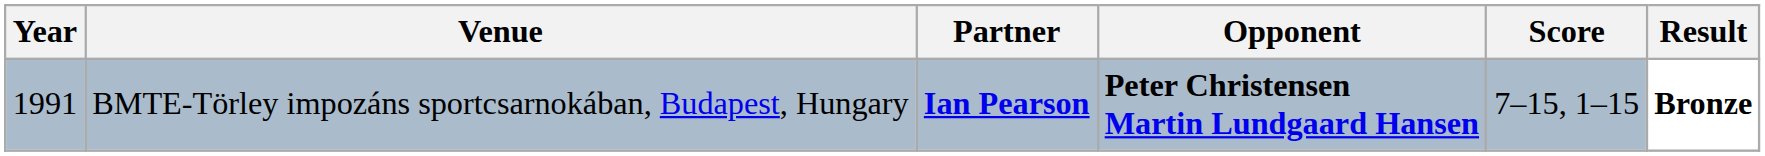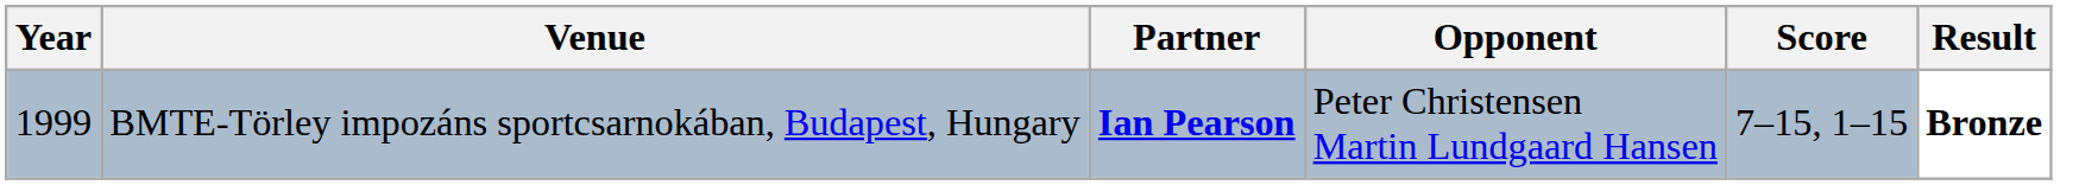BMTE-Törley impozáns sportcsarnokában, Budapest, Hungary | Year: 1991 -> 1999
BMTE-Törley impozáns sportcsarnokában, Budapest, Hungary | Opponent: bold -> normal
